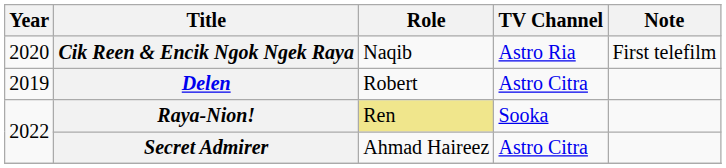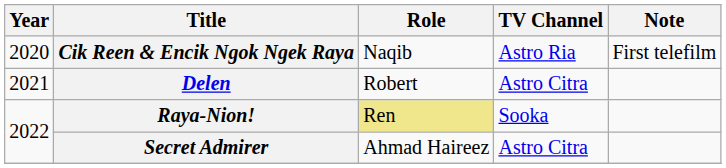Delen | Year: 2019 -> 2021
